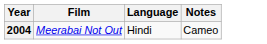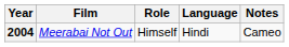+ column: Role | Himself
